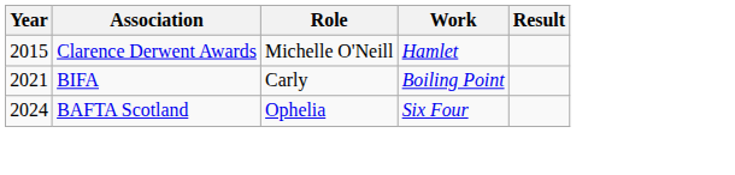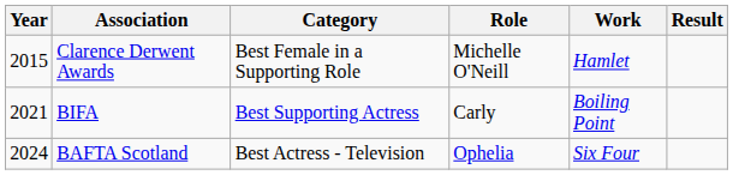+ column: Category | Best Female in a Supporting Role | Best Supporting Actress | Best Actress - Television
